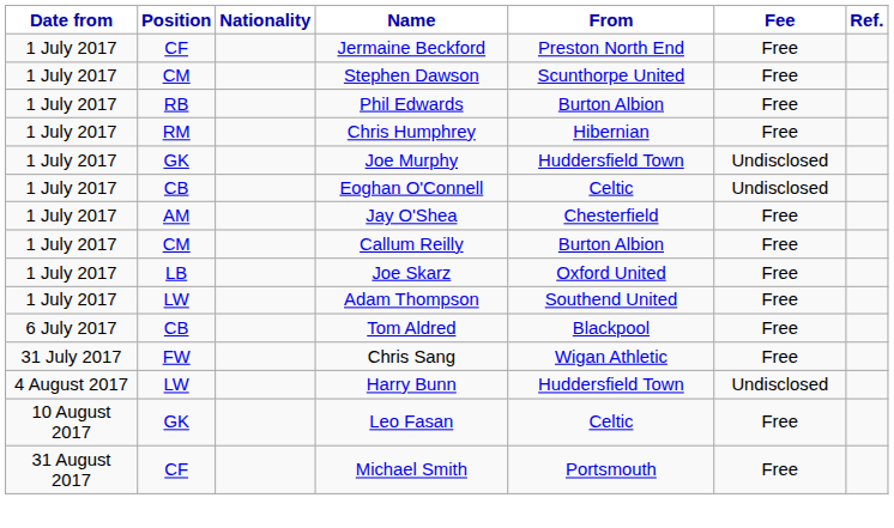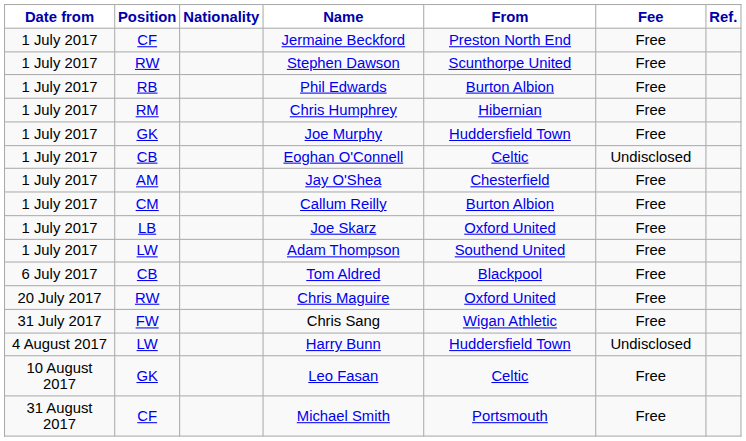Stephen Dawson | Position: CM -> RW
Joe Murphy | Fee: Undisclosed -> Free
+ row: 20 July 2017 | RW | Chris Maguire | Oxford United | Free
